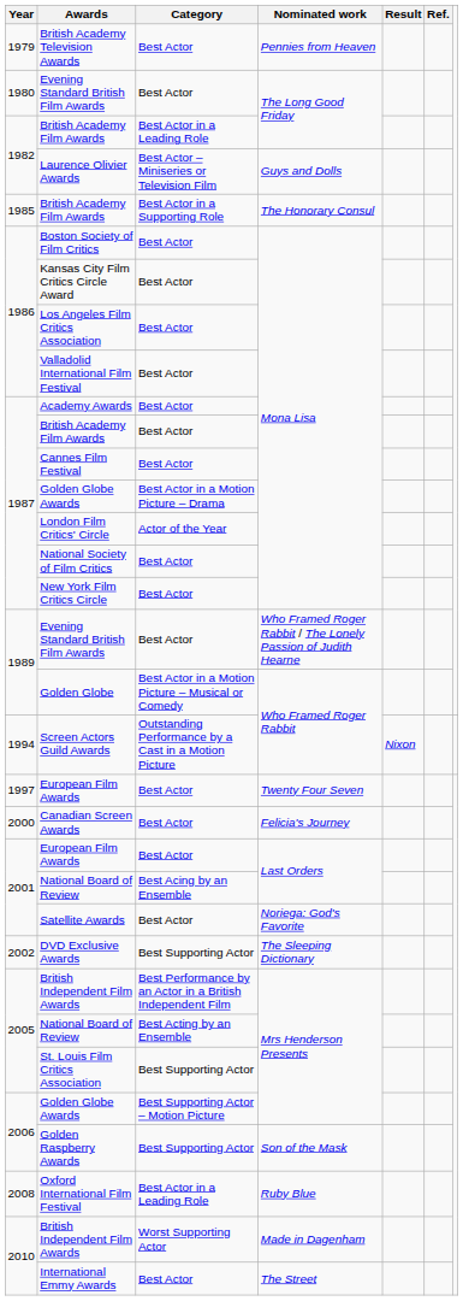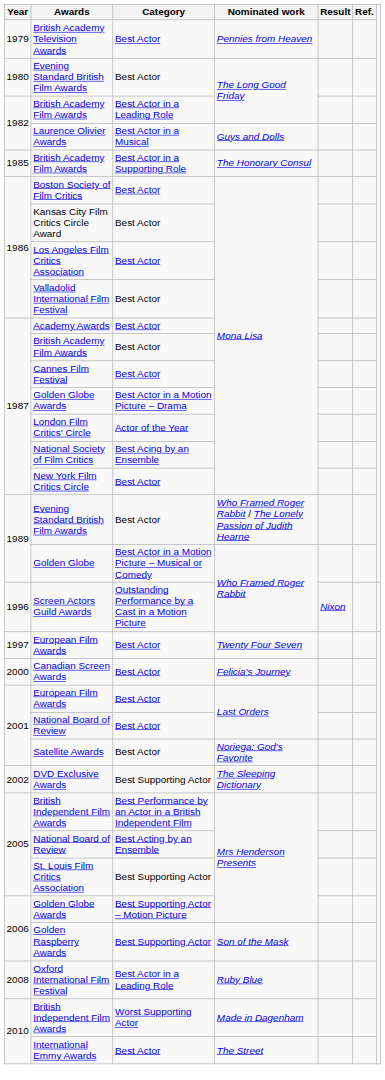Laurence Olivier Awards | Category: Best Actor – Miniseries or Television Film -> Best Actor in a Musical
National Society of Film Critics | Category: Best Actor -> Best Acing by an Ensemble
Screen Actors Guild Awards | Year: 1994 -> 1996
National Board of Review / Last Orders | Category: Best Acing by an Ensemble -> Best Actor
